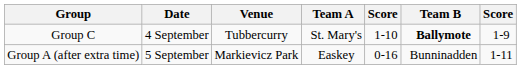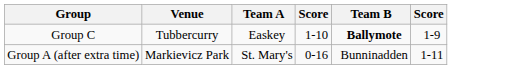- column: Date | 4 September | 5 September
Group C | Team A: St. Mary's -> Easkey
Group A (after extra time) | Team A: Easkey -> St. Mary's
